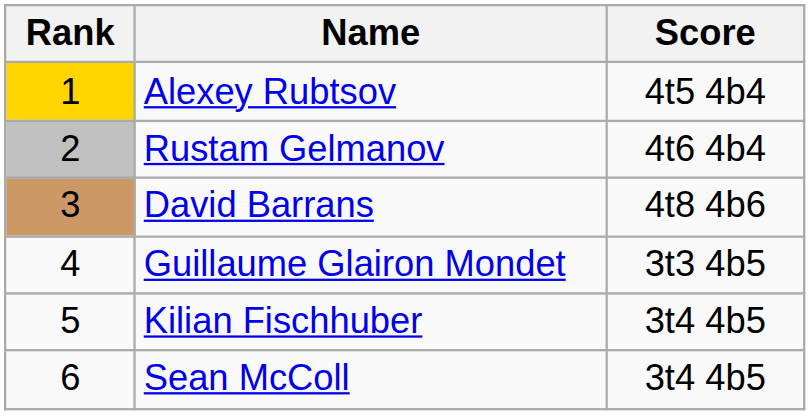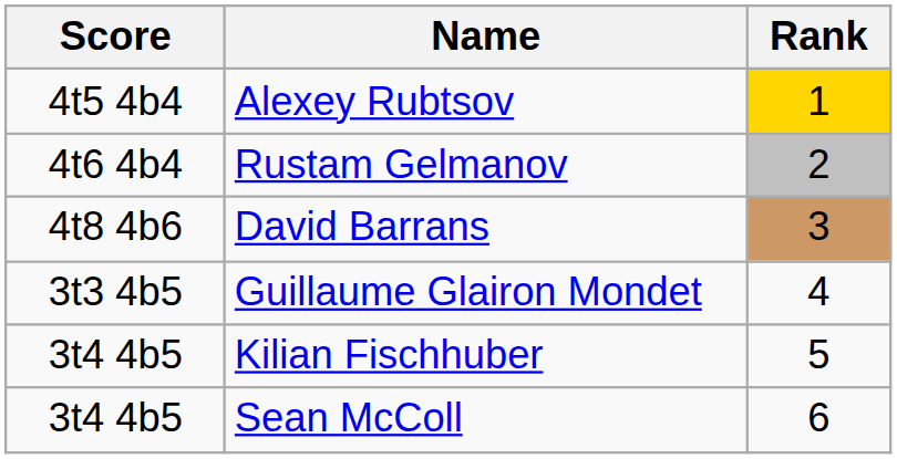columns swapped: Rank <-> Score
